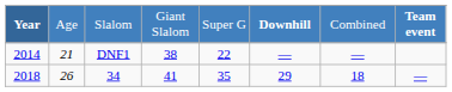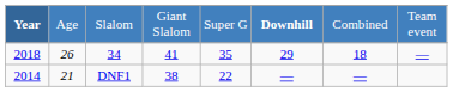Slalom | column 8: bold -> normal
rows swapped: DNF1 <-> 34
